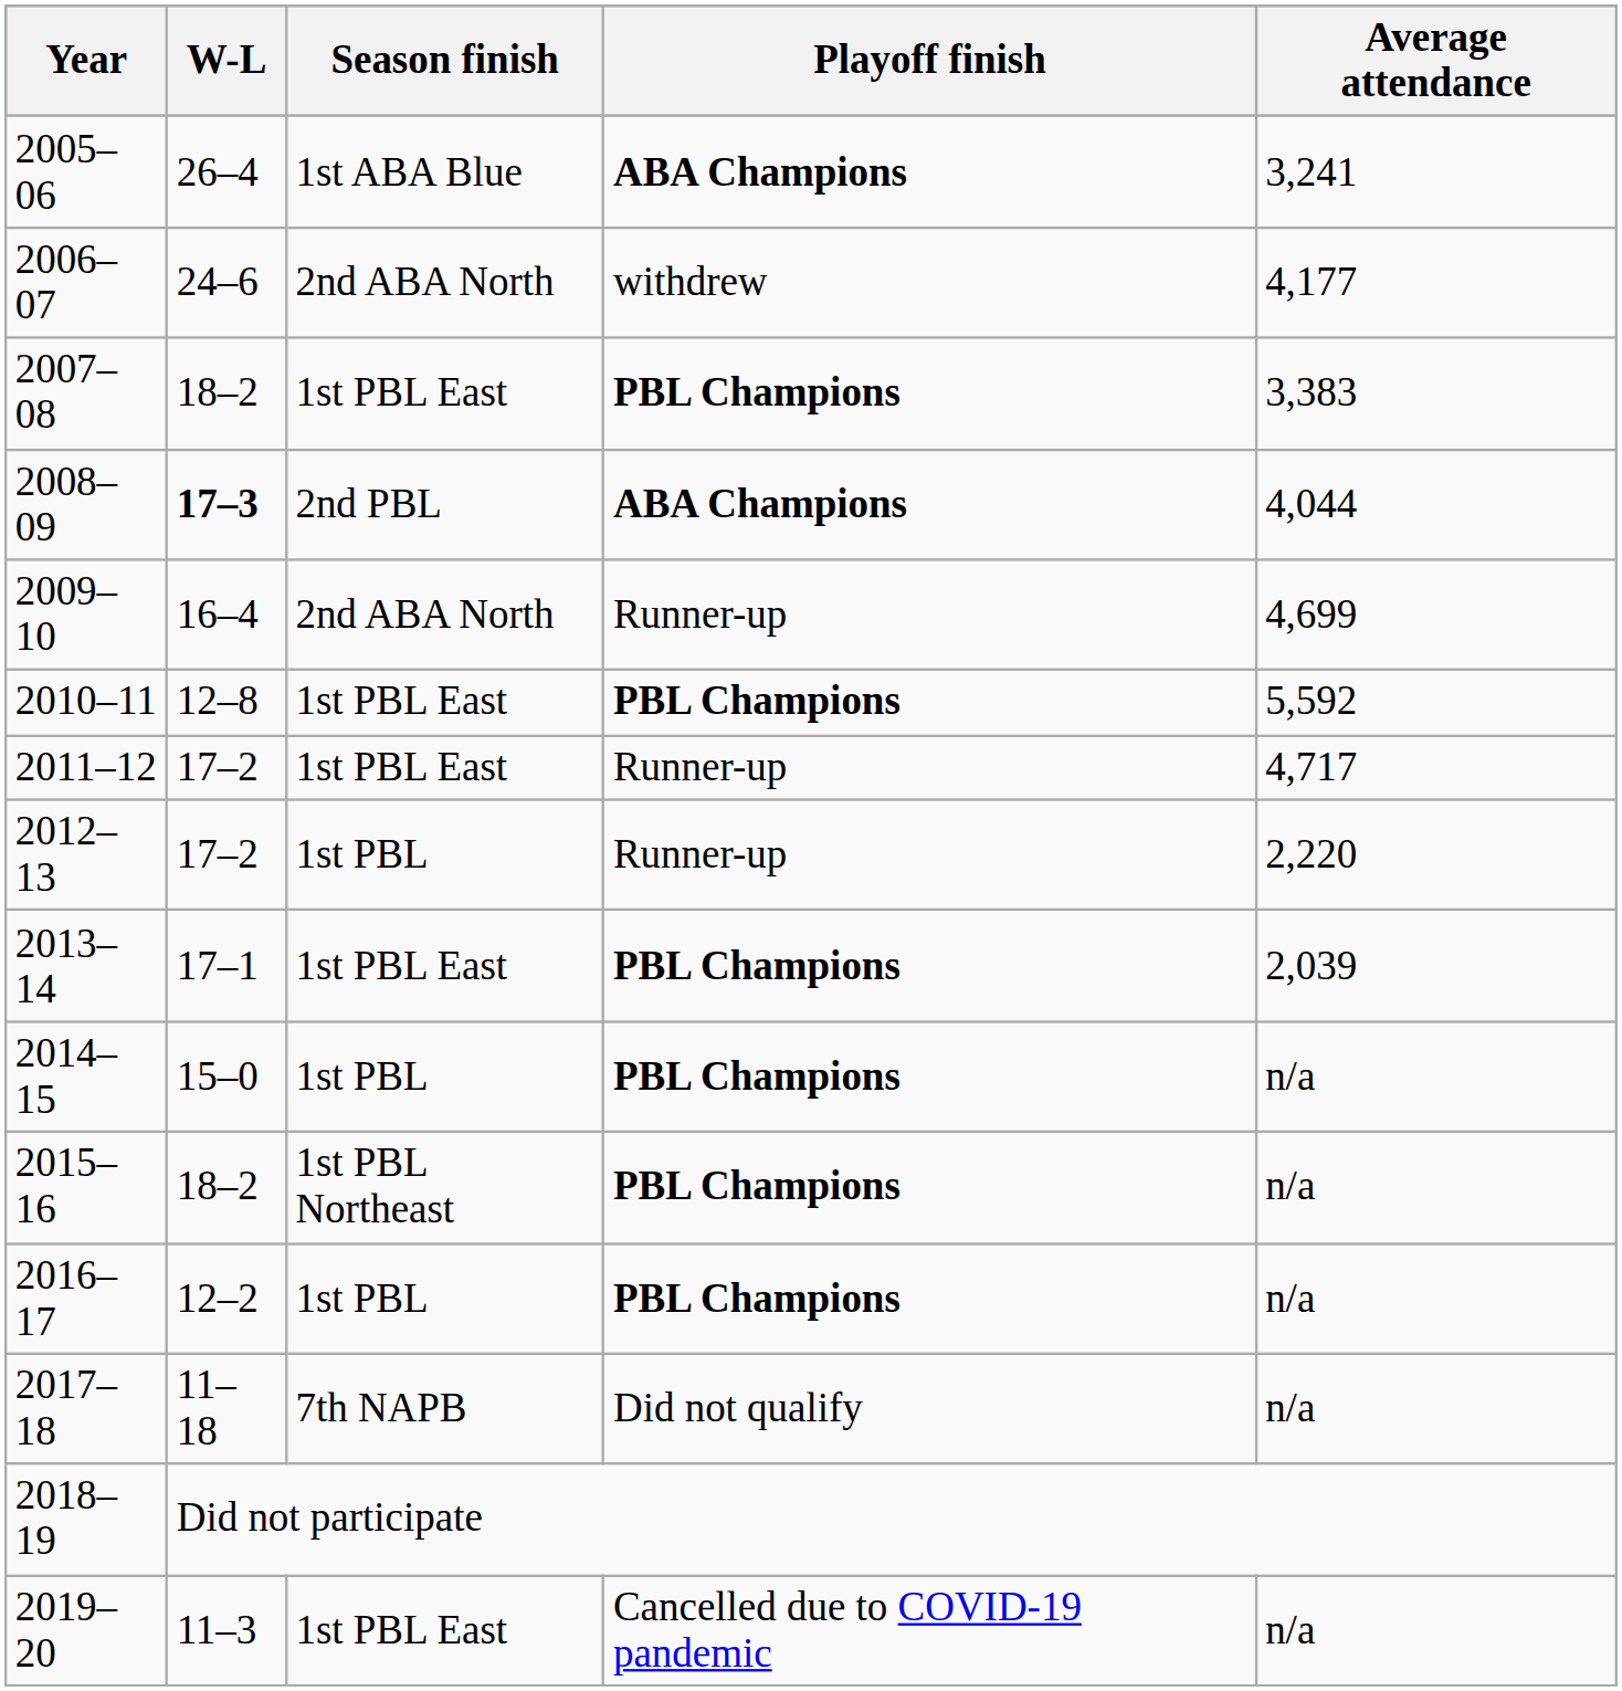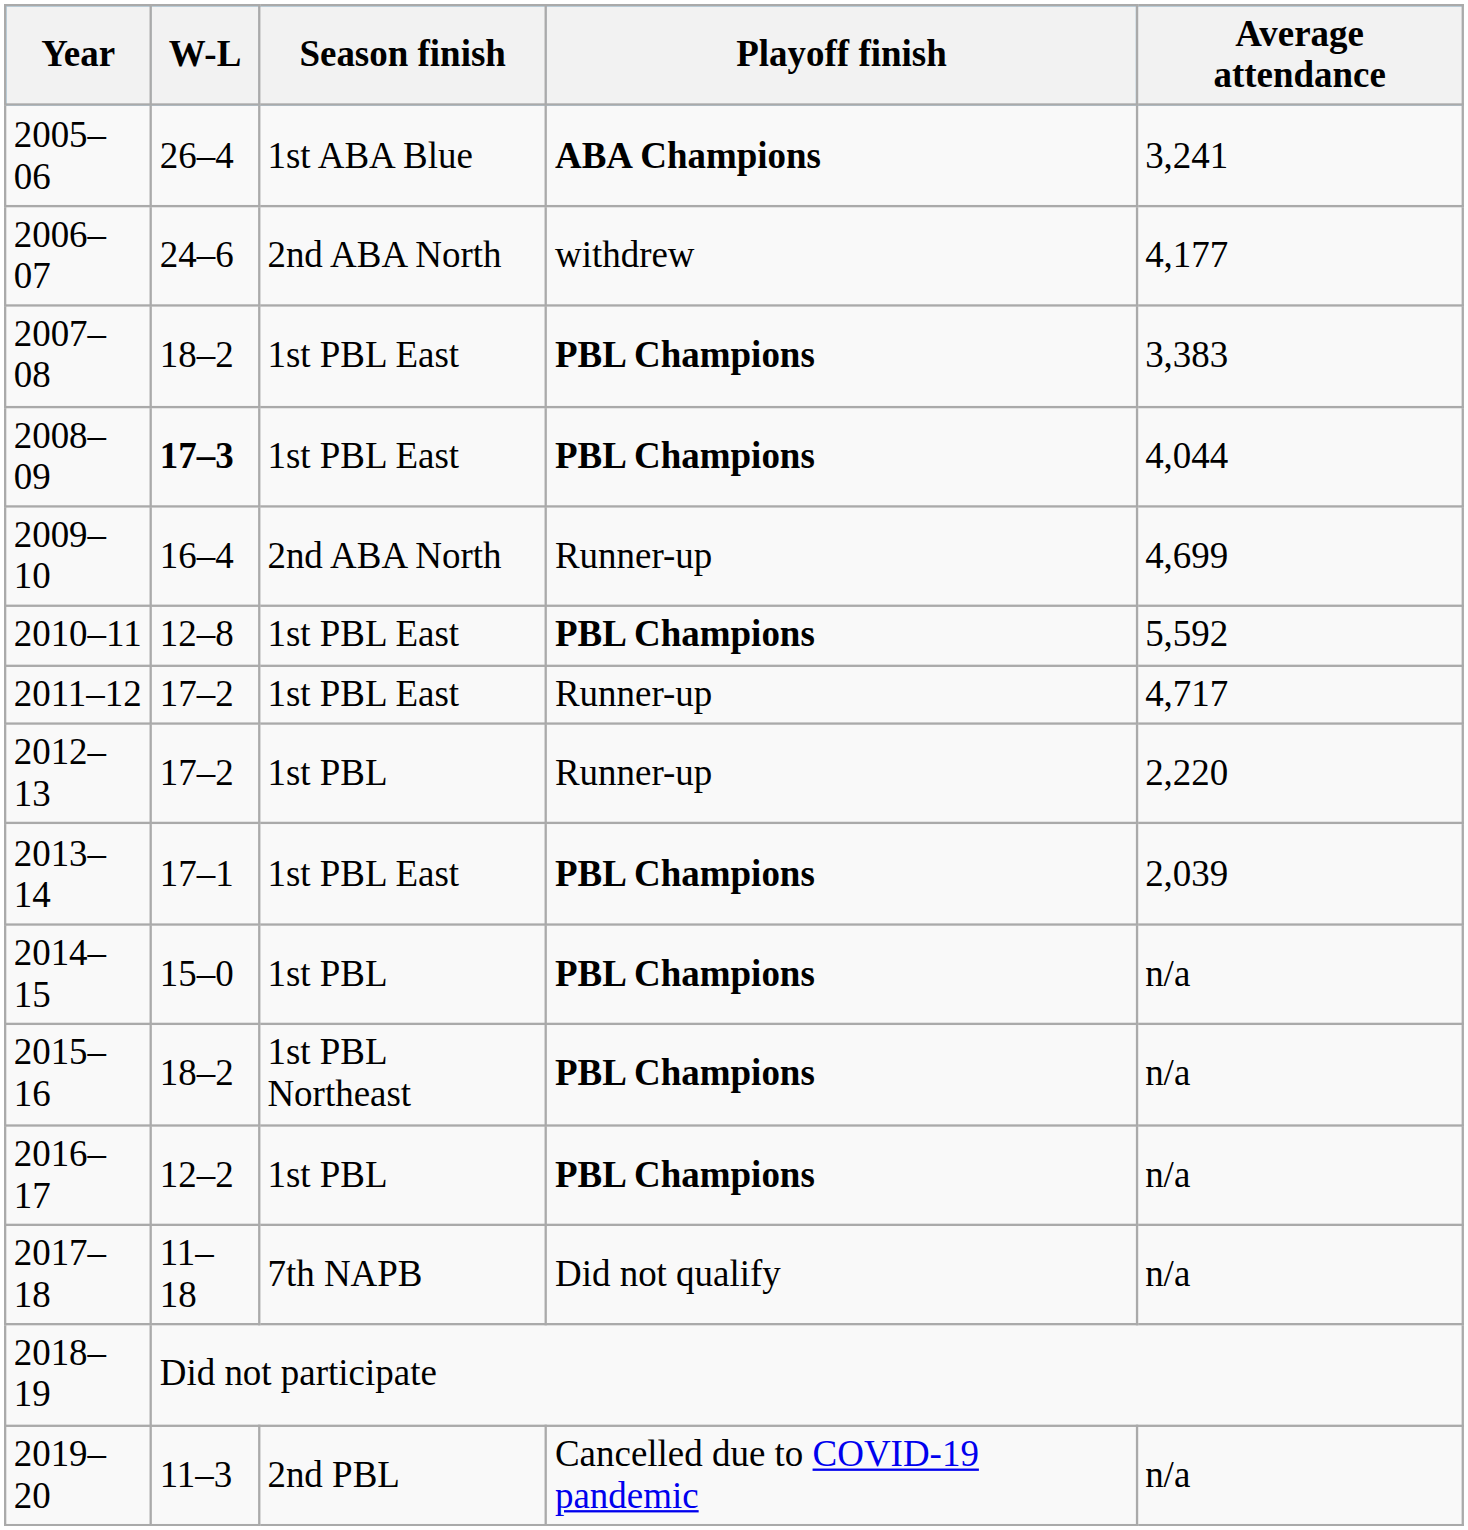2008–09 | Season finish: 2nd PBL -> 1st PBL East
2008–09 | Playoff finish: ABA Champions -> PBL Champions
2019–20 | Season finish: 1st PBL East -> 2nd PBL
